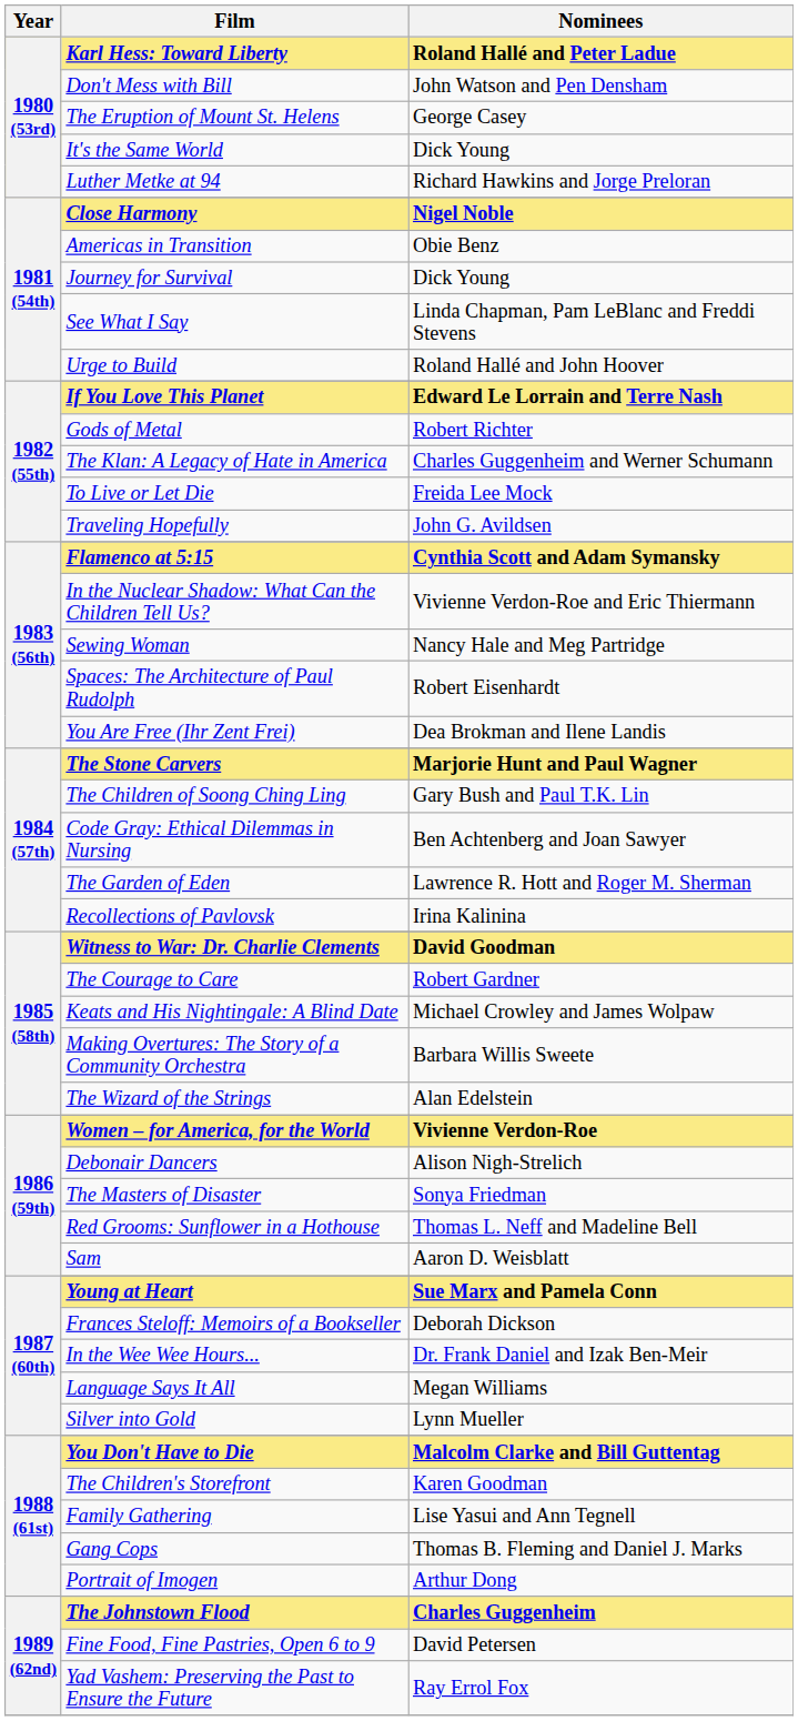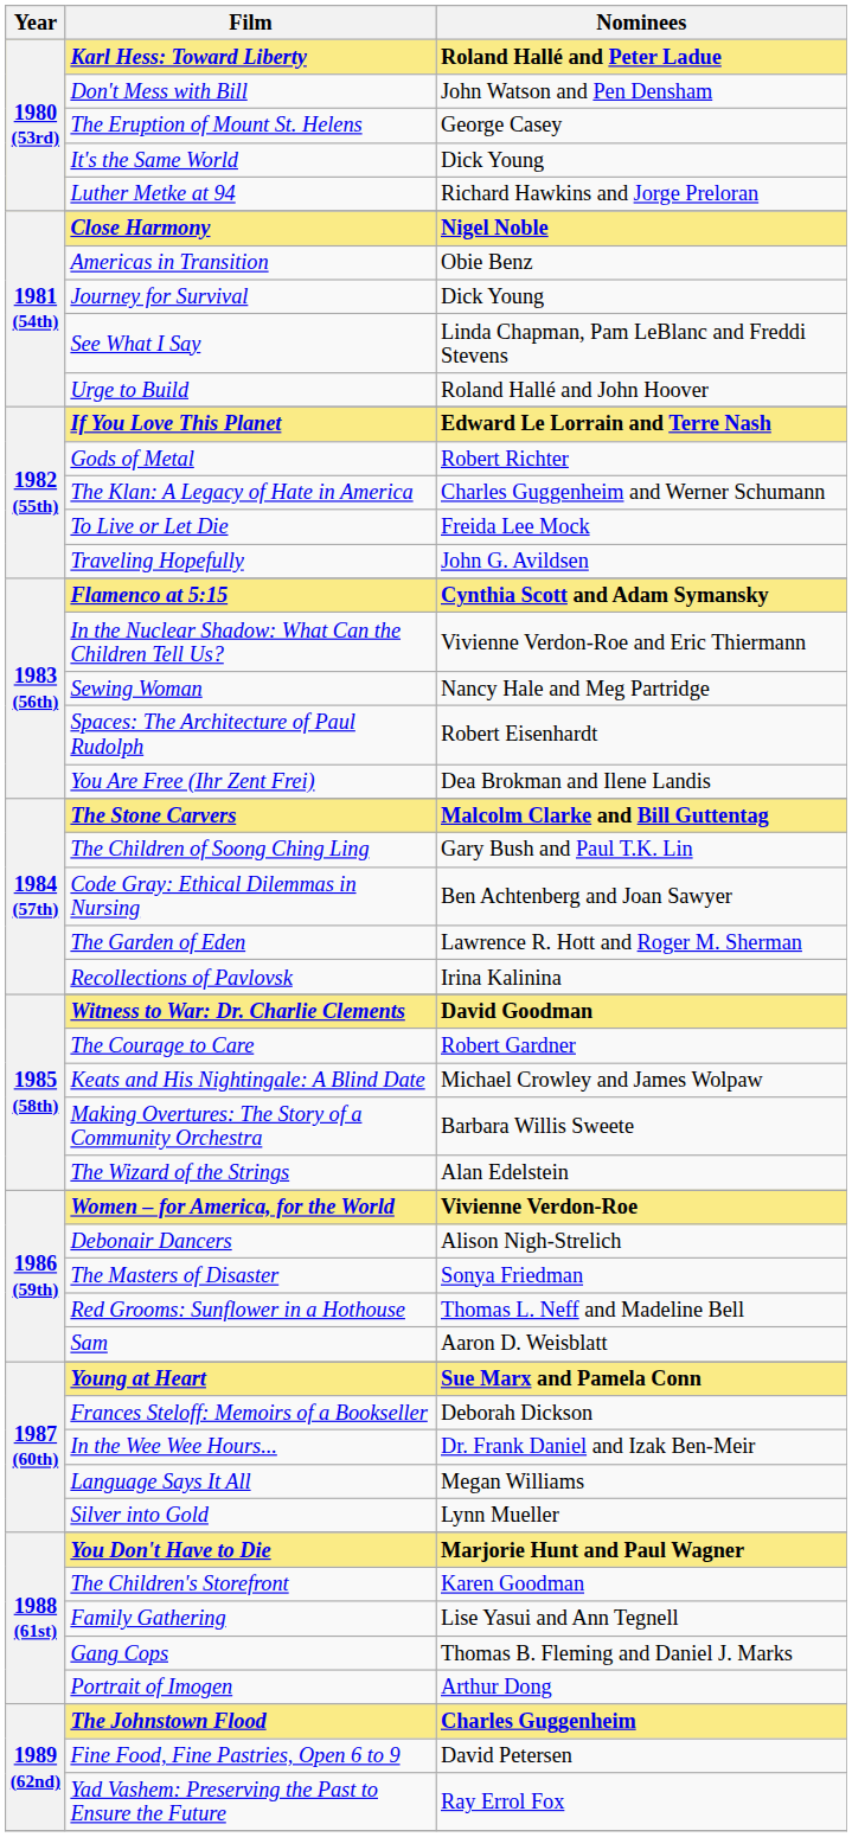The Stone Carvers | Nominees: Marjorie Hunt and Paul Wagner -> Malcolm Clarke and Bill Guttentag
You Don't Have to Die | Nominees: Malcolm Clarke and Bill Guttentag -> Marjorie Hunt and Paul Wagner
